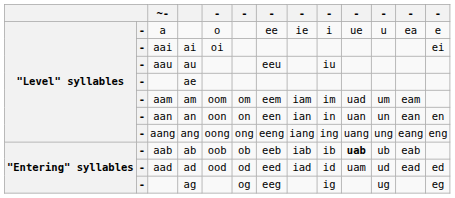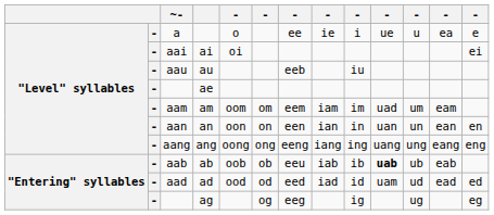au | column 7: eeu -> eeb
ab | column 7: eeb -> eeu
